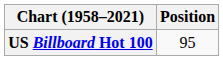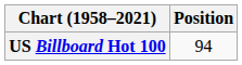US Billboard Hot 100 | Position: 95 -> 94
